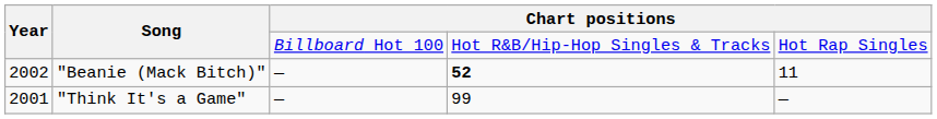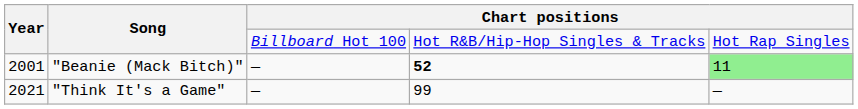"Beanie (Mack Bitch)" | Year: 2002 -> 2001
"Beanie (Mack Bitch)" | column 5: no background -> lightgreen background
"Think It's a Game" | Year: 2001 -> 2021
